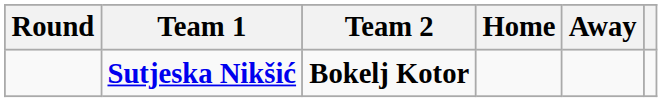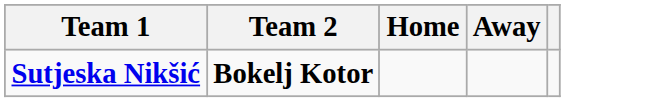- column: Round
